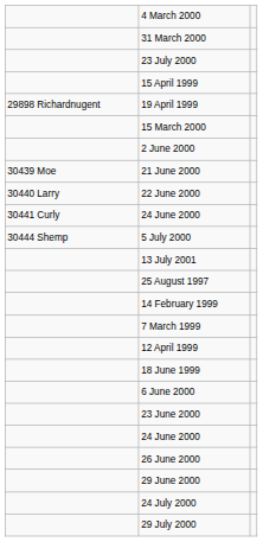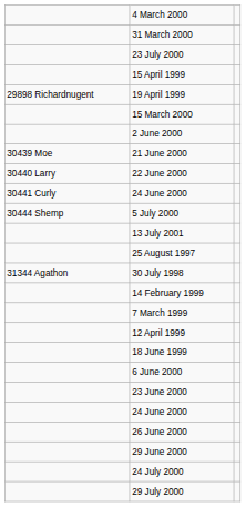+ row: 31344 Agathon | 30 July 1998
